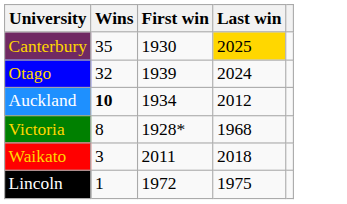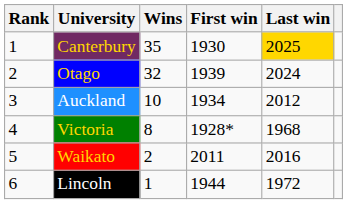+ column: Rank | 1 | 2 | 3 | 4 | 5 | 6
Auckland | Wins: bold -> normal
Waikato | Wins: 3 -> 2
Waikato | Last win: 2018 -> 2016
Lincoln | First win: 1972 -> 1944
Lincoln | Last win: 1975 -> 1972
